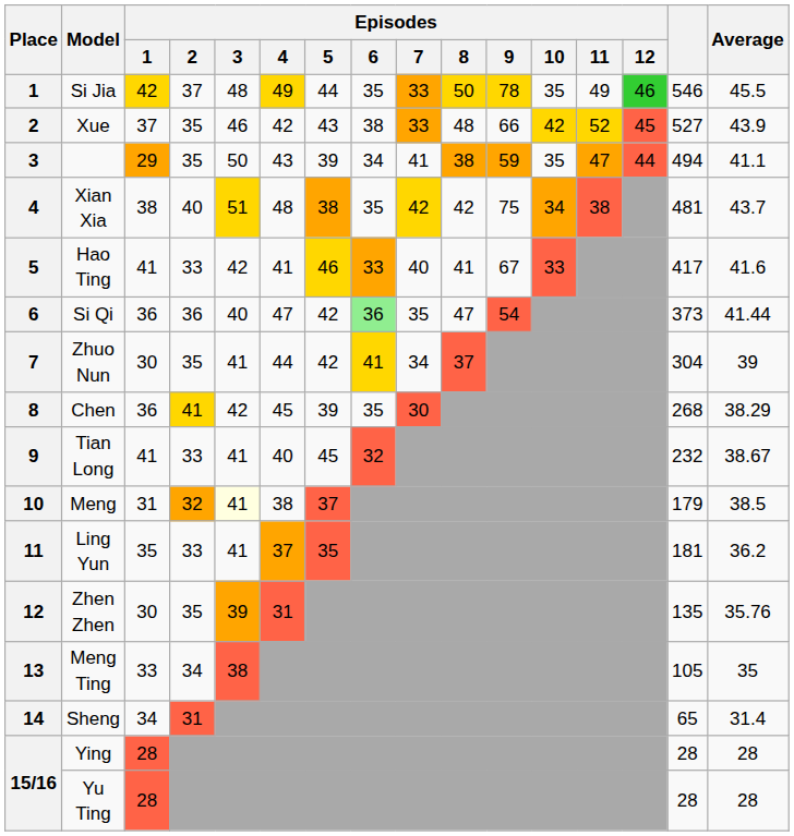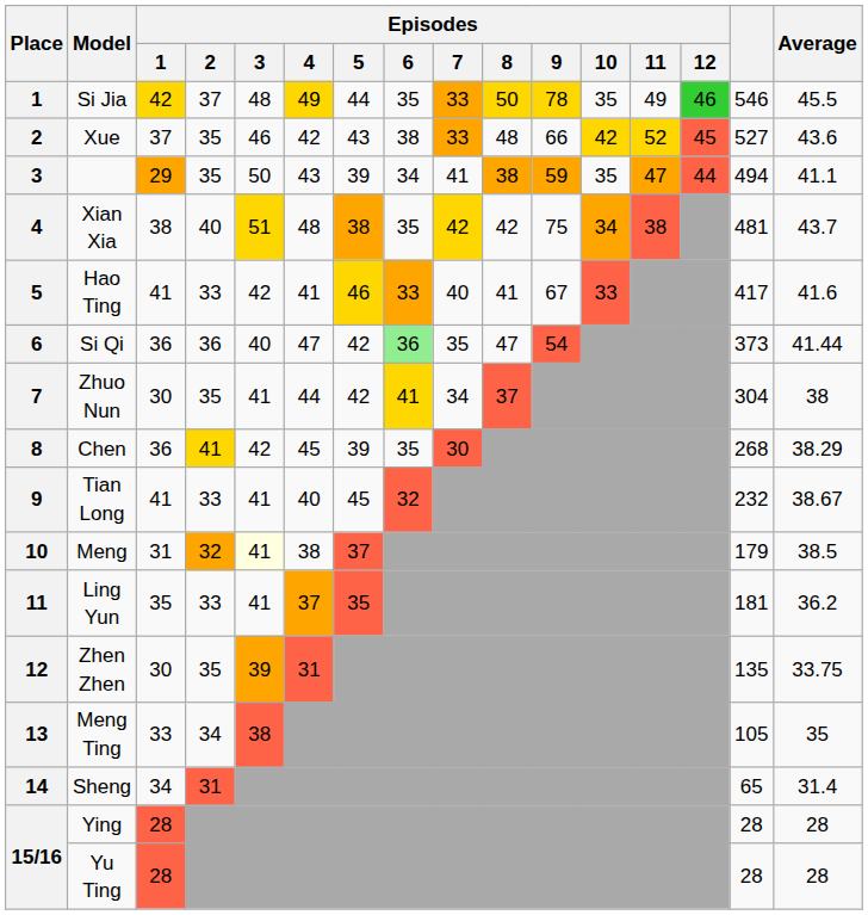Xue | Average: 43.9 -> 43.6
Zhuo Nun | Average: 39 -> 38
Zhen Zhen | Average: 35.76 -> 33.75
